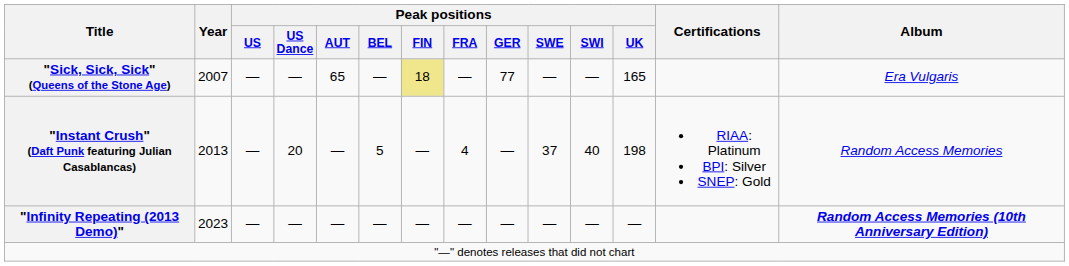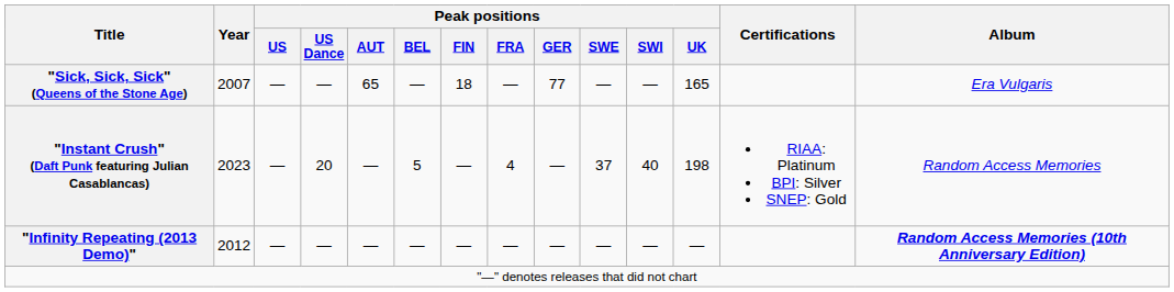"Sick, Sick, Sick" (Queens of the Stone Age) | Peak positions / FIN: khaki background -> no background
"Instant Crush" (Daft Punk featuring Julian Casablancas) | Year: 2013 -> 2023
"Infinity Repeating (2013 Demo)" | Year: 2023 -> 2012
